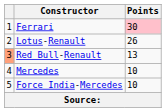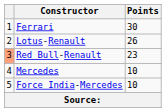Ferrari | Points: pink background -> no background
Red Bull-Renault | Points: 13 -> 23
